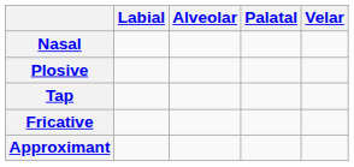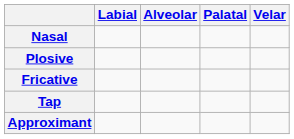rows swapped: Fricative <-> Tap
